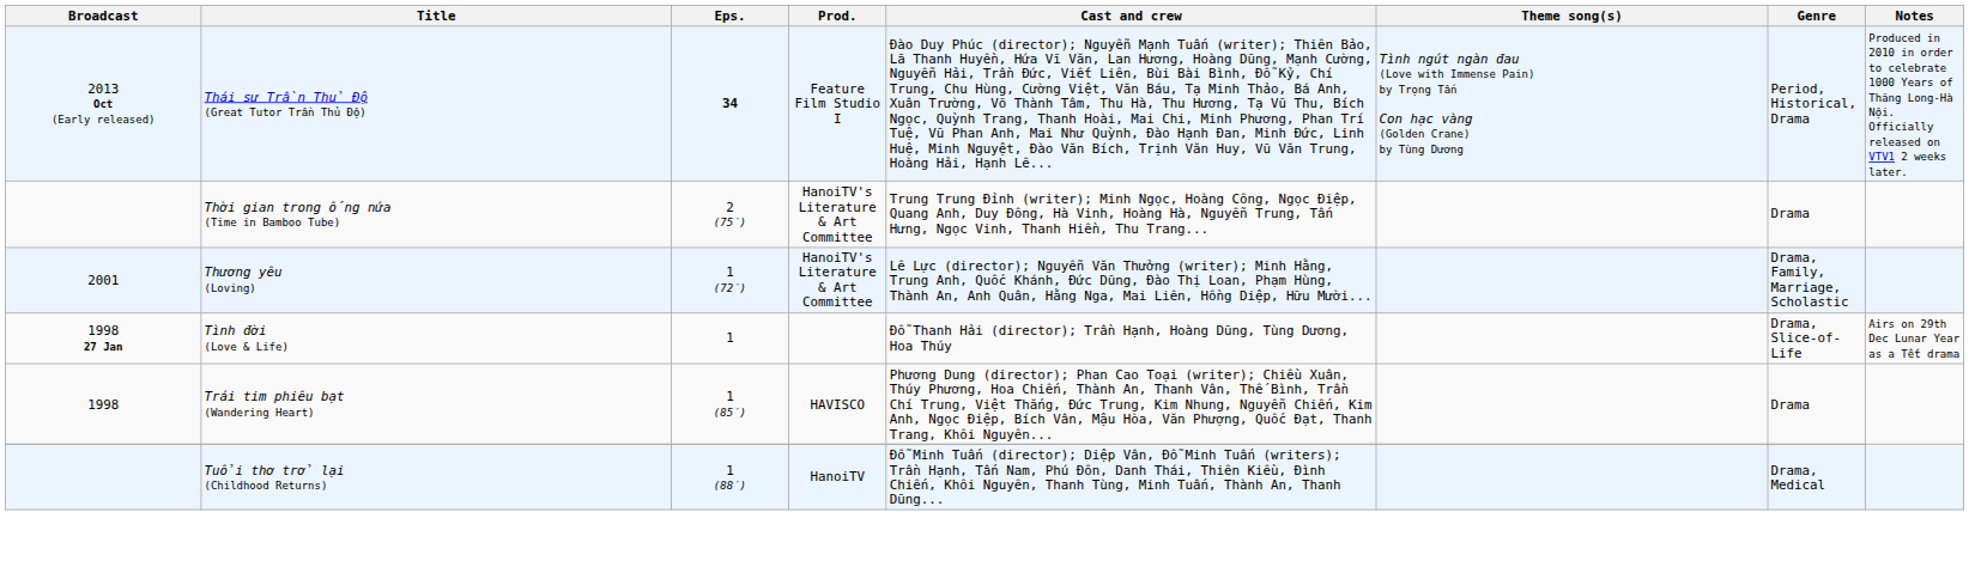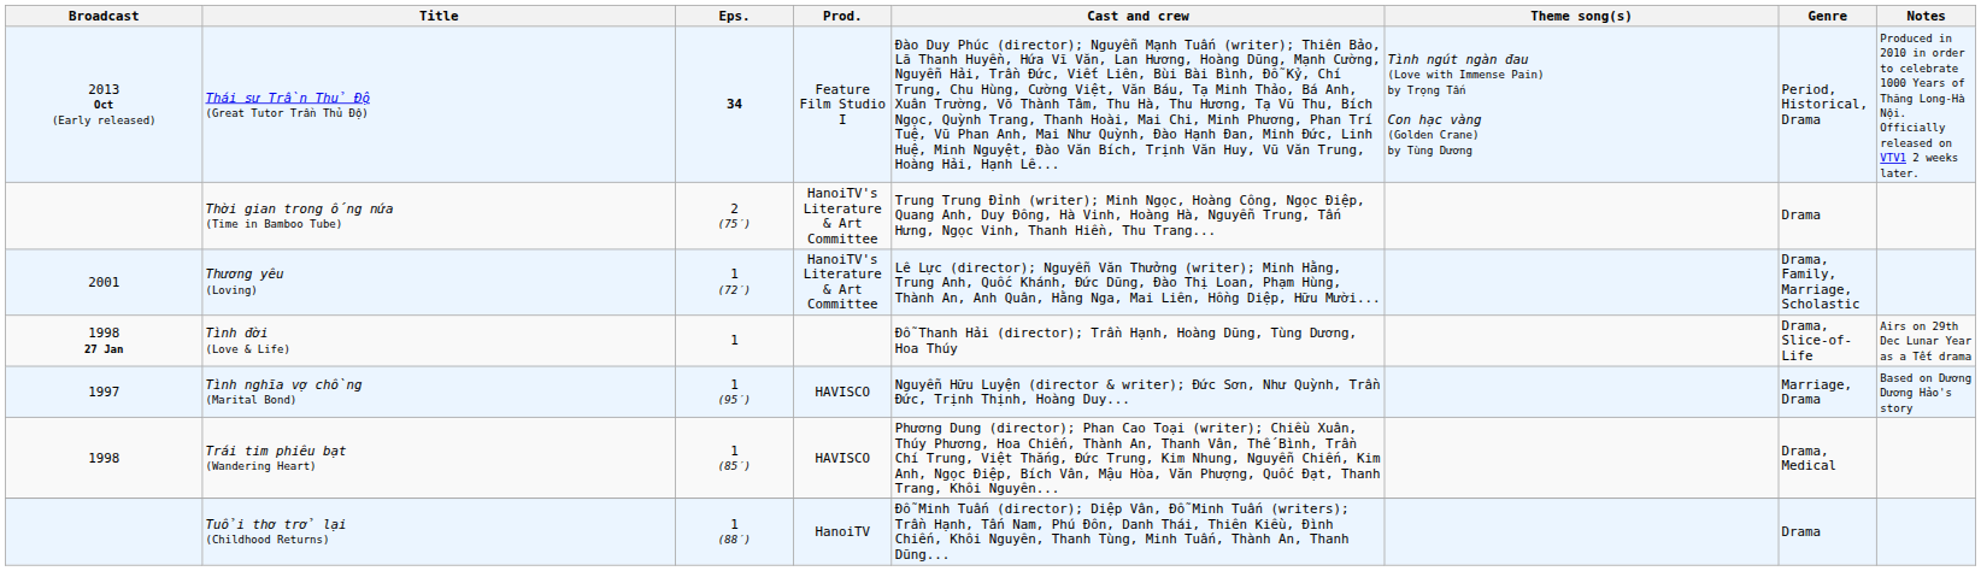+ row: 1997 | Tình nghĩa vợ chồng (Marital Bond) | 1 (95′) | HAVISCO | Nguyễn Hữu Luyện (director & writer); Đức Sơn, Như Quỳnh, Trần Đức, Trịnh Thịnh, Hoàng Duy... | Marriage, Drama | Based on Dương Dương Hảo's story
Trái tim phiêu bạt (Wandering Heart) | Genre: Drama -> Drama, Medical
Tuổi thơ trở lại (Childhood Returns) | Genre: Drama, Medical -> Drama
